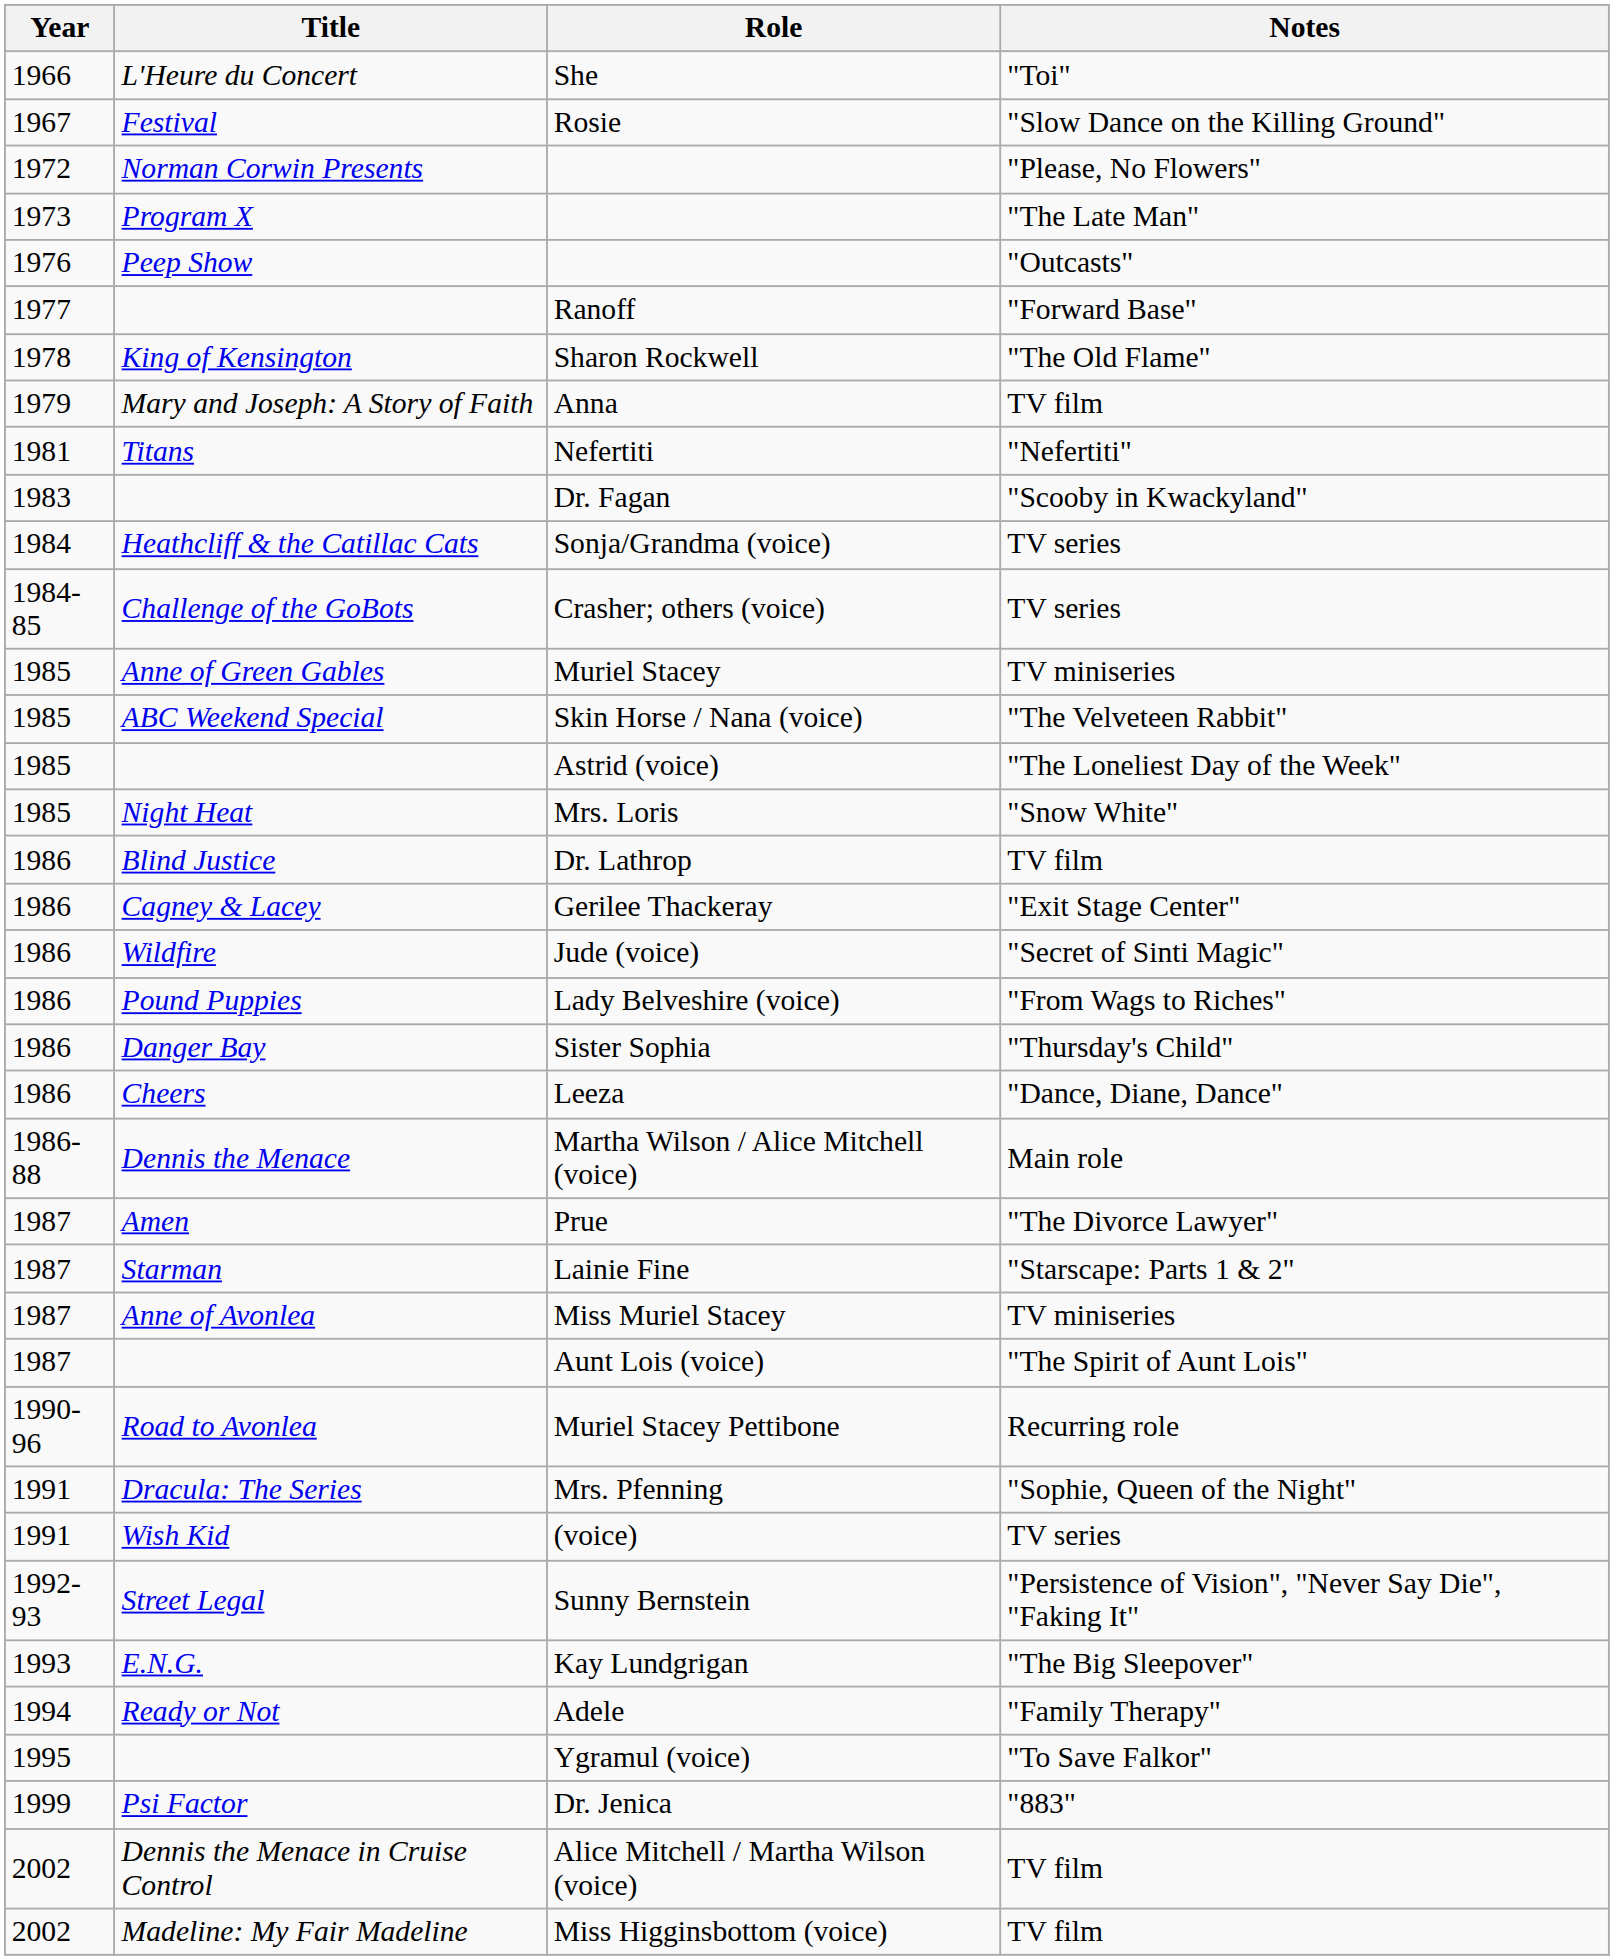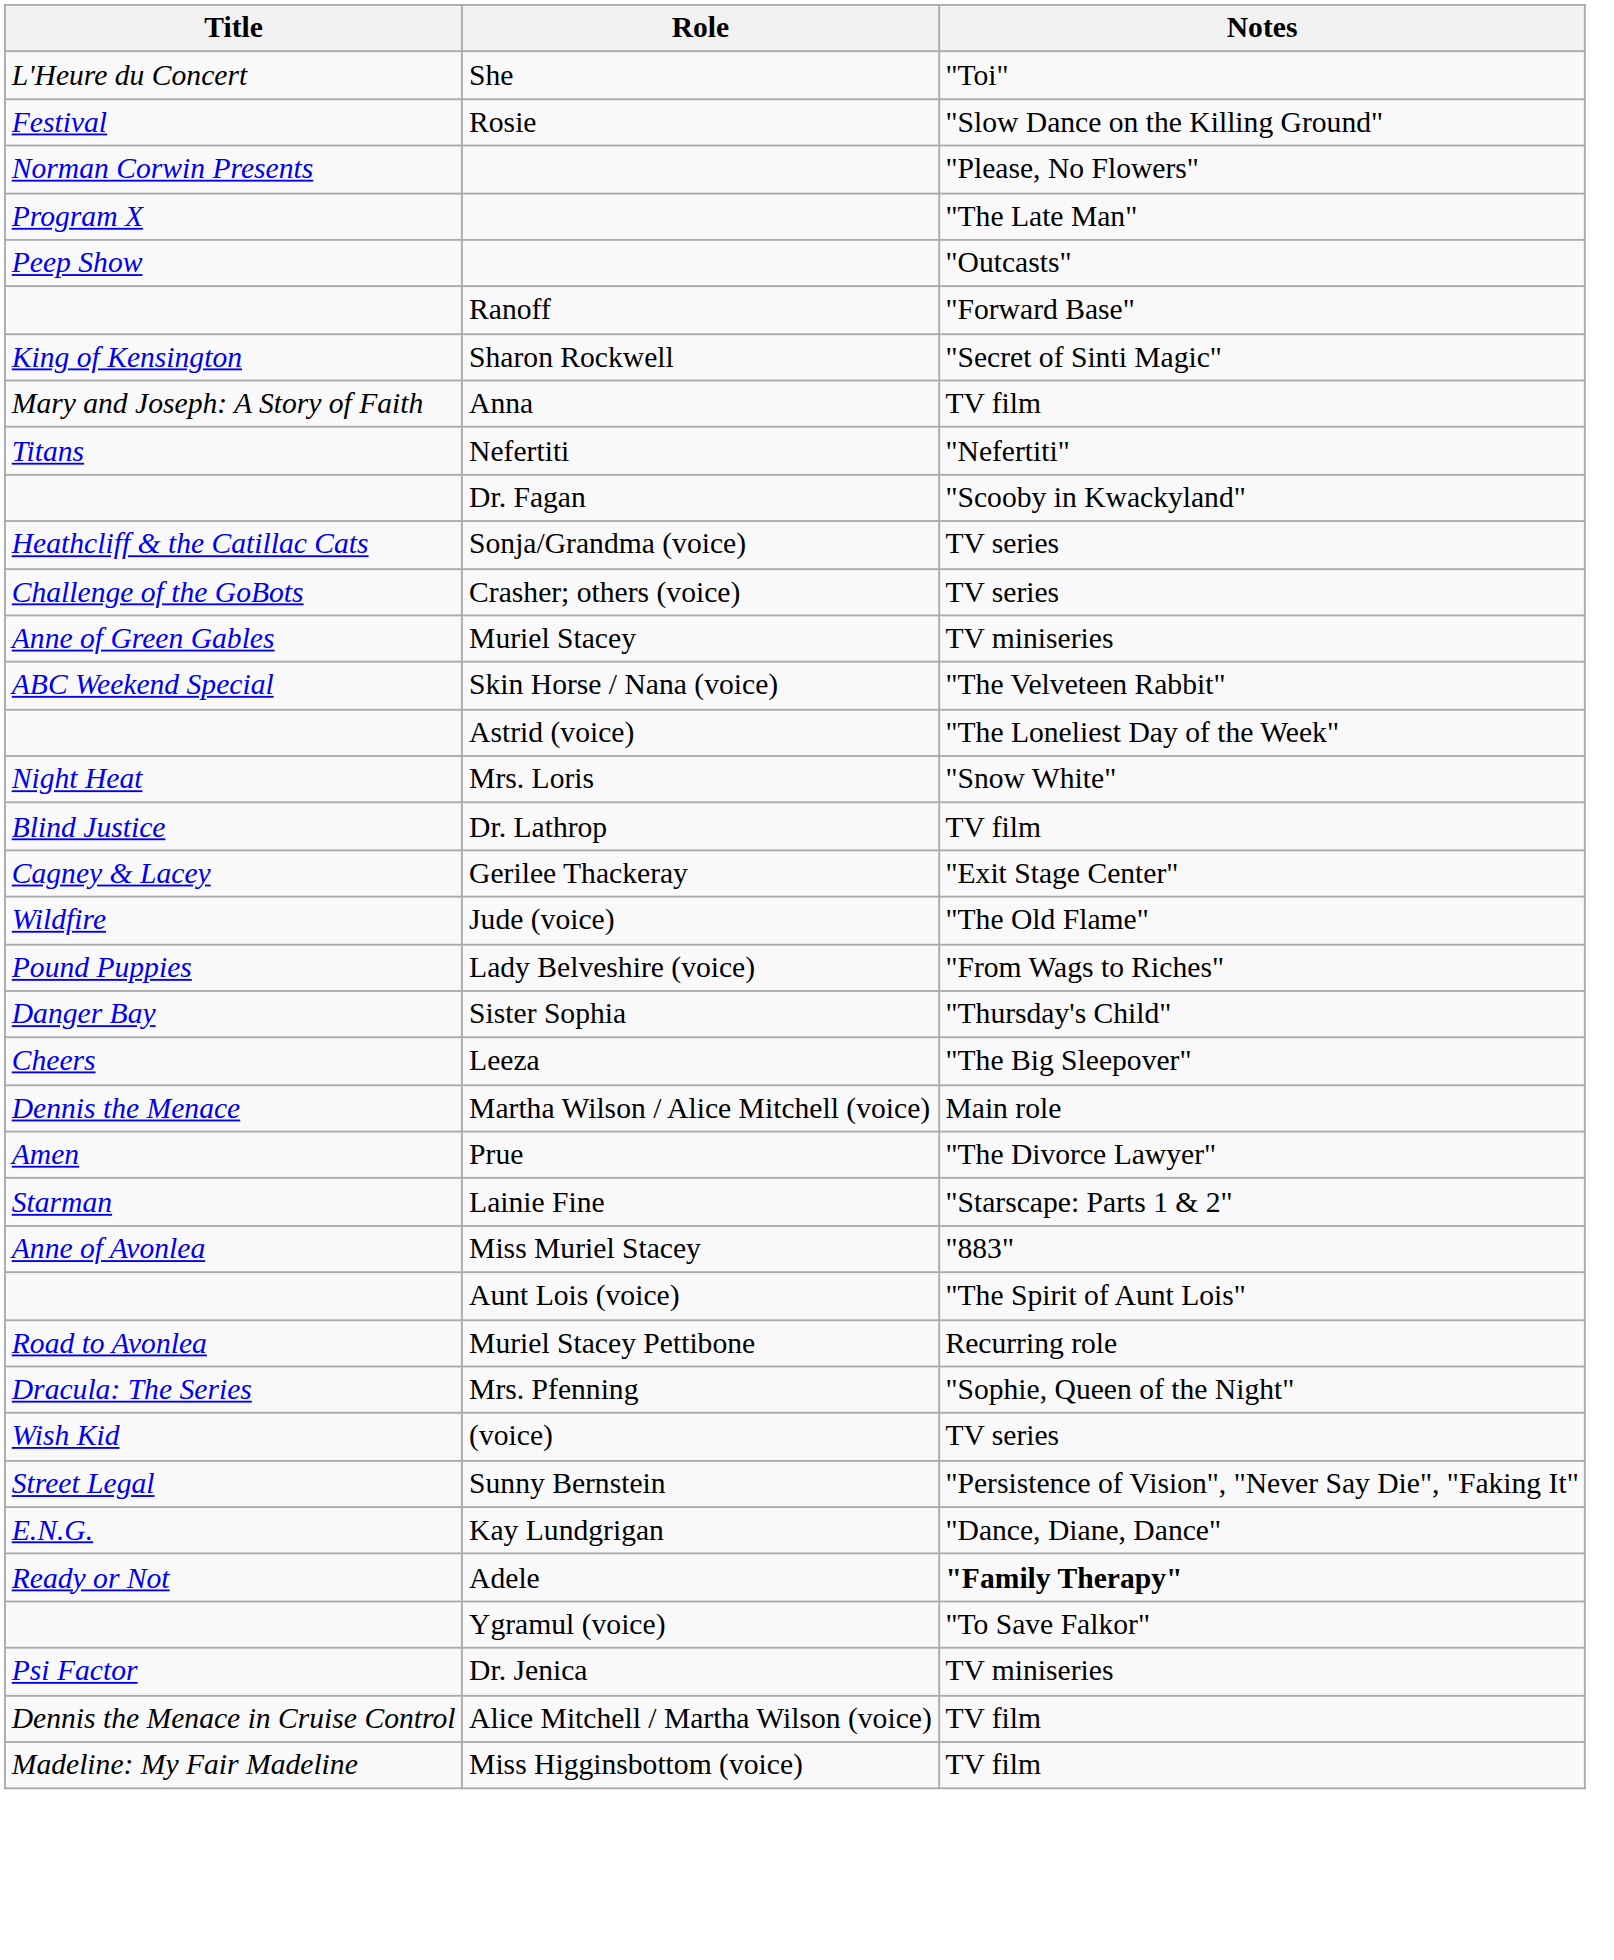- column: Year | 1966 | 1967 | 1972 | 1973 | 1976 | 1977 | 1978 | 1979 | 1981 | 1983 | 1984 | 1984-85 | 1985 | 1985 | 1985 | 1985 | 1986 | 1986 | 1986 | 1986 | 1986 | 1986 | 1986-88 | 1987 | 1987 | 1987 | 1987 | 1990-96 | 1991 | 1991 | 1992-93 | 1993 | 1994 | 1995 | 1999 | 2002 | 2002
Sharon Rockwell | Notes: "The Old Flame" -> "Secret of Sinti Magic"
Jude (voice) | Notes: "Secret of Sinti Magic" -> "The Old Flame"
Leeza | Notes: "Dance, Diane, Dance" -> "The Big Sleepover"
Miss Muriel Stacey | Notes: TV miniseries -> "883"
Kay Lundgrigan | Notes: "The Big Sleepover" -> "Dance, Diane, Dance"
Adele | Notes: normal -> bold
Dr. Jenica | Notes: "883" -> TV miniseries
